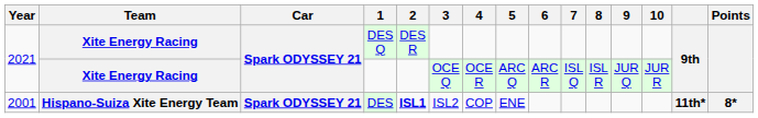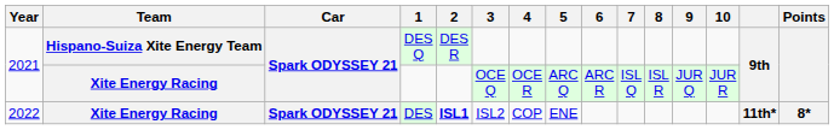DES Q | Team: Xite Energy Racing -> Hispano-Suiza Xite Energy Team
DES | Year: 2001 -> 2022
DES | Team: Hispano-Suiza Xite Energy Team -> Xite Energy Racing
